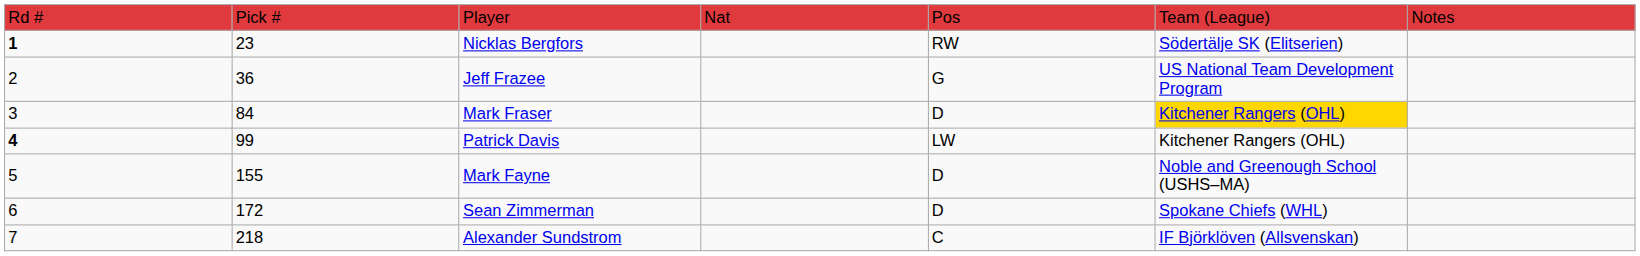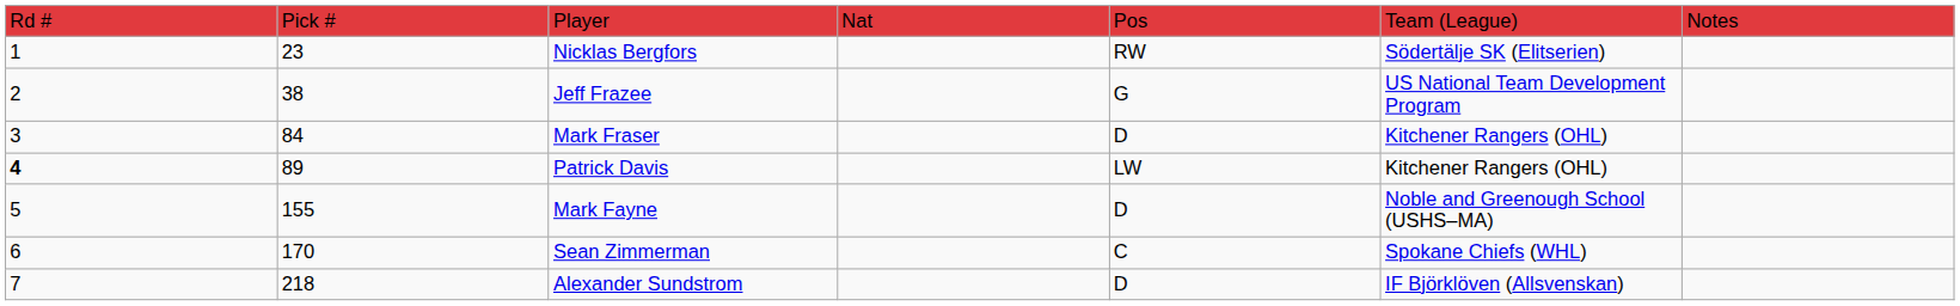Nicklas Bergfors | column 1: bold -> normal
Jeff Frazee | column 2: 36 -> 38
Mark Fraser | column 6: gold background -> no background
Patrick Davis | column 2: 99 -> 89
Sean Zimmerman | column 2: 172 -> 170
Sean Zimmerman | column 5: D -> C
Alexander Sundstrom | column 5: C -> D
